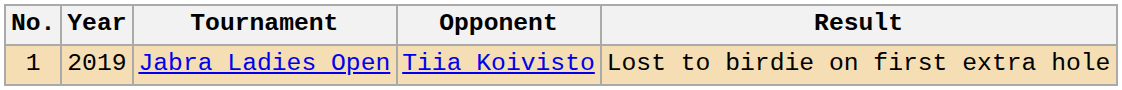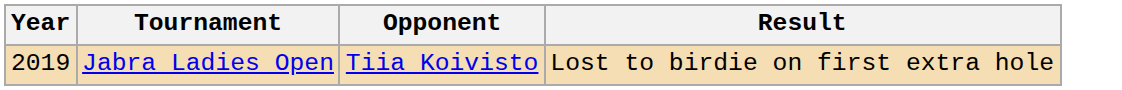- column: No. | 1
